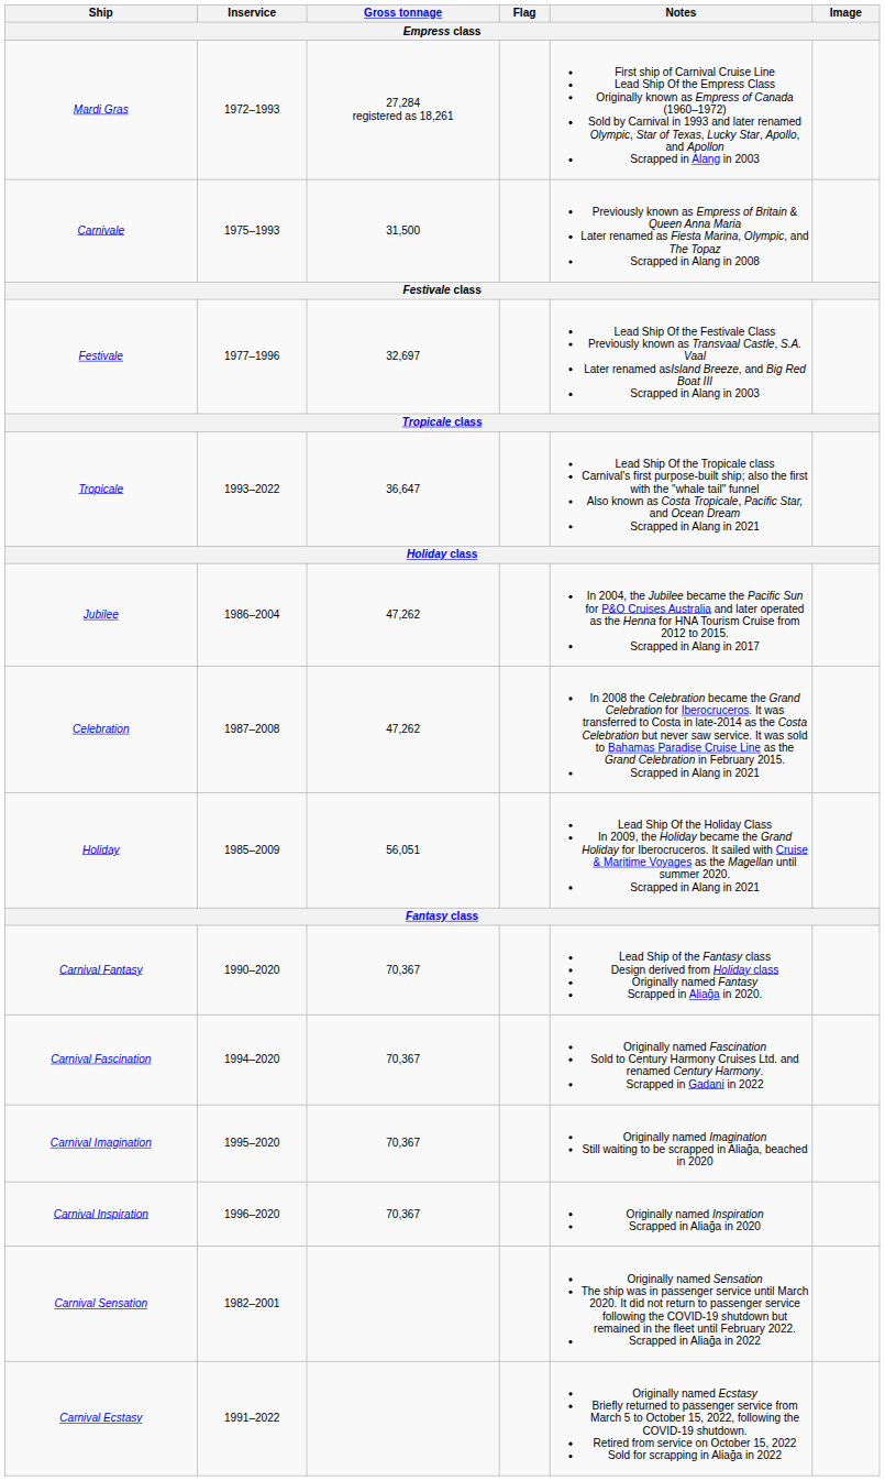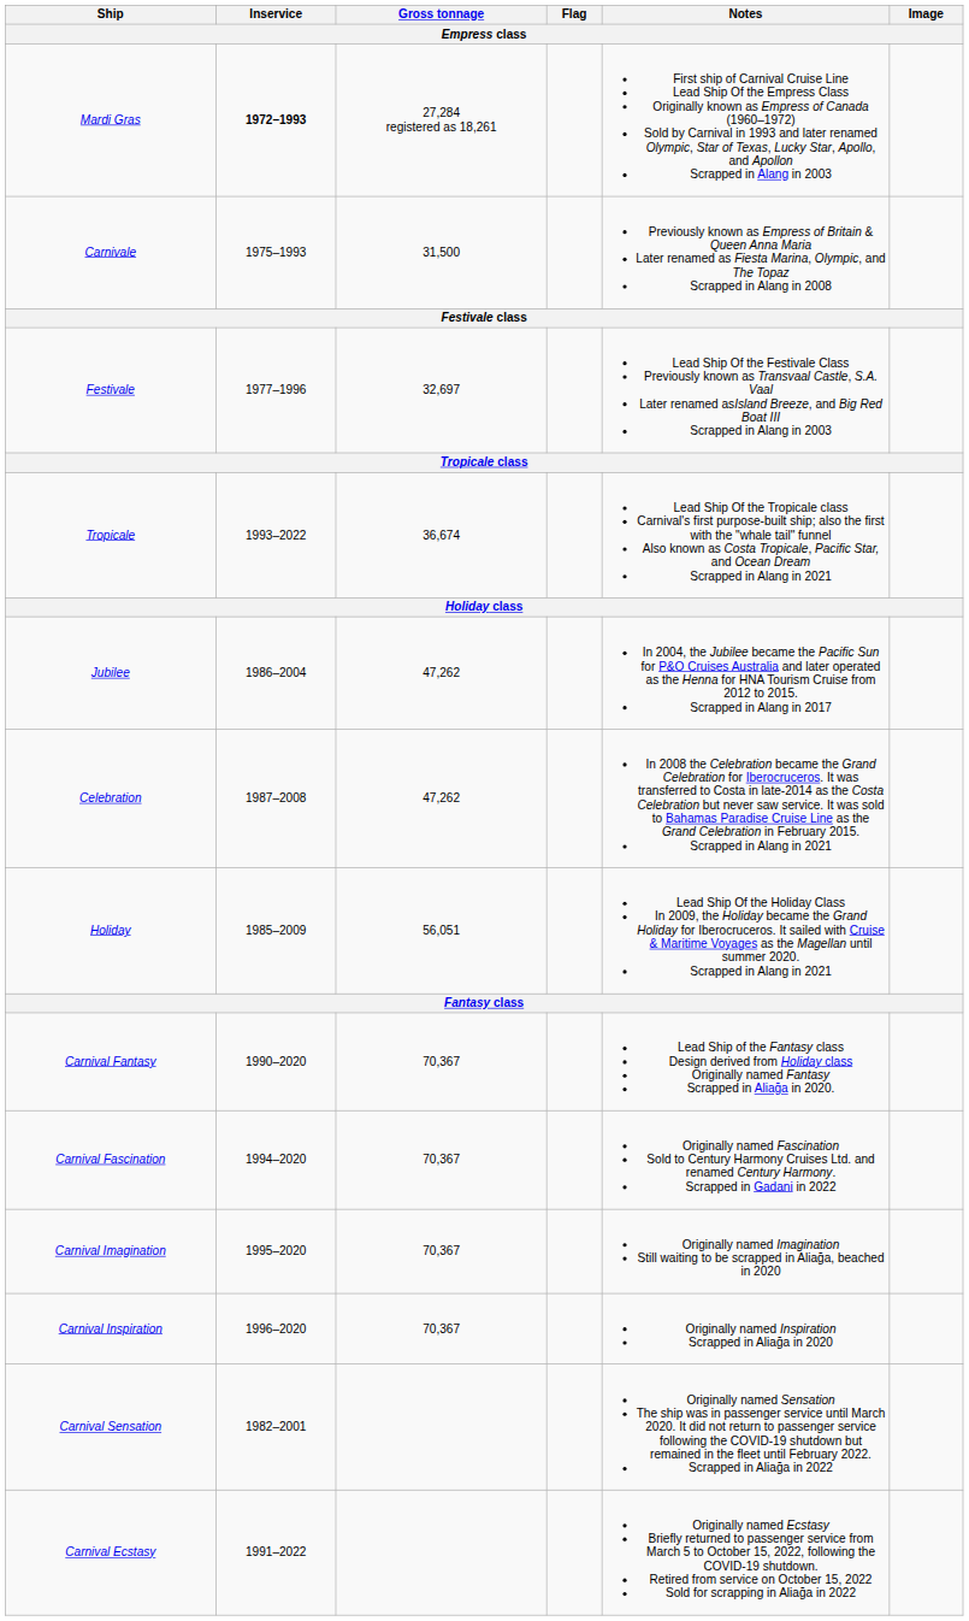Mardi Gras | Inservice: normal -> bold
Tropicale | Gross tonnage: 36,647 -> 36,674
